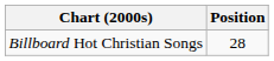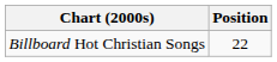Billboard Hot Christian Songs | Position: 28 -> 22
